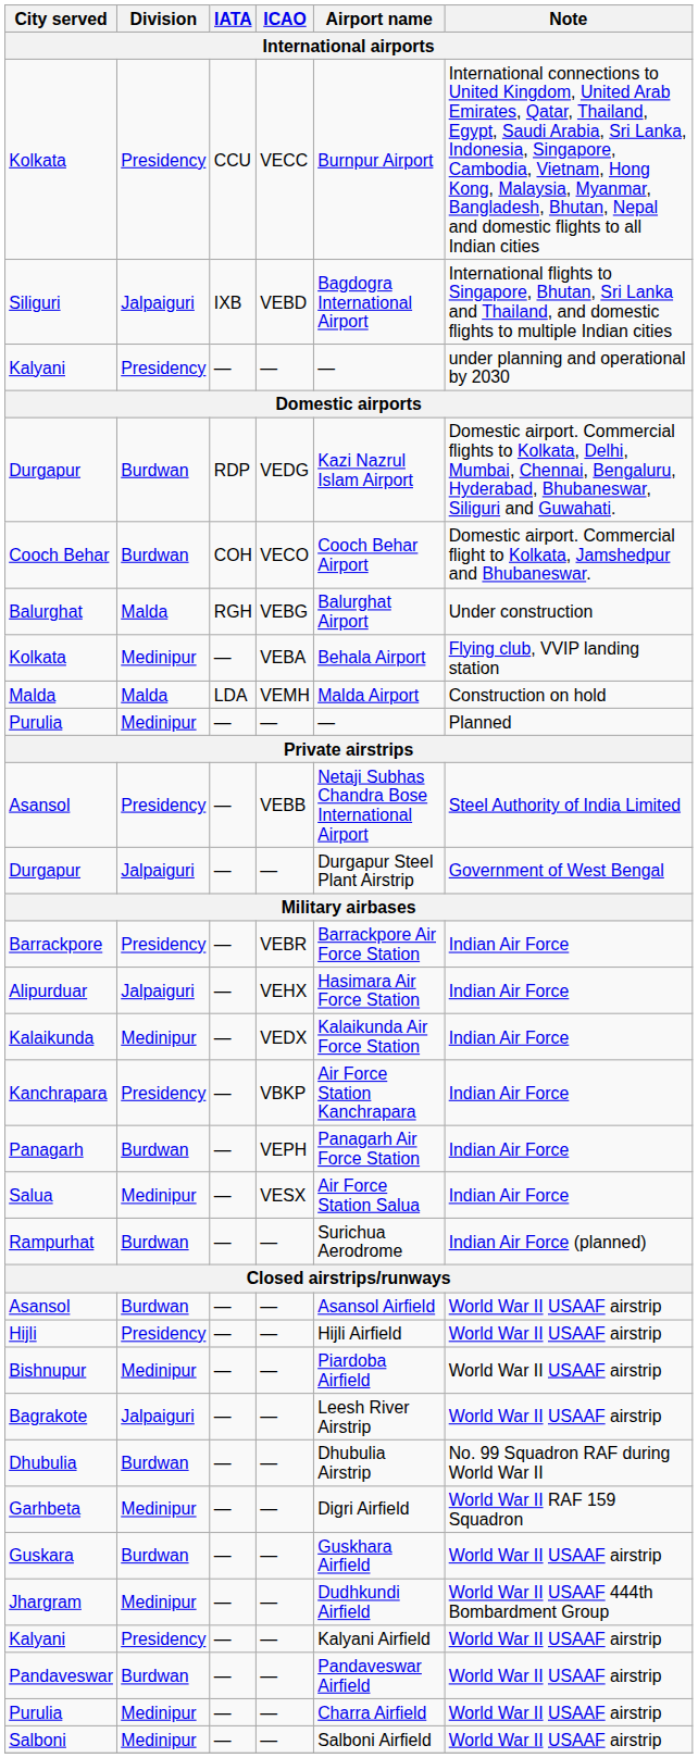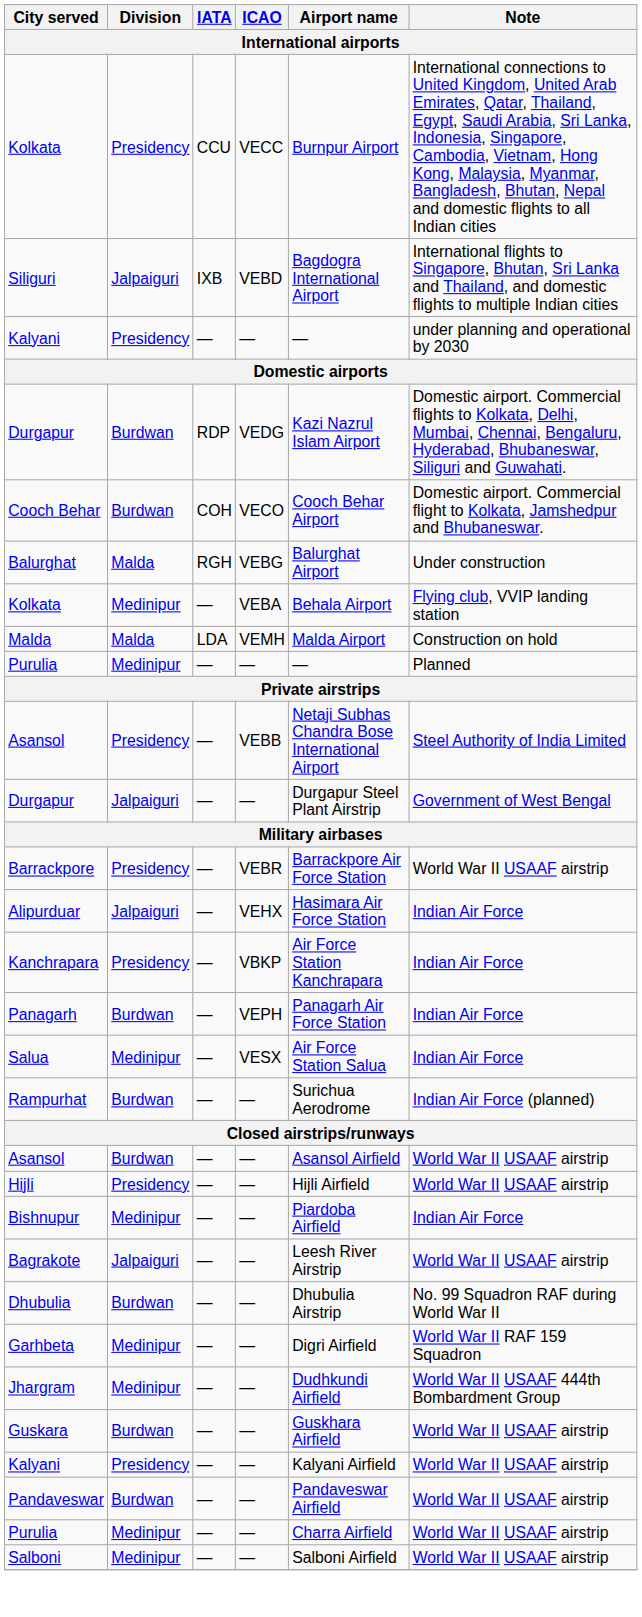Barrackpore | Note: Indian Air Force -> World War II USAAF airstrip
- row: Kalaikunda | Medinipur | — | VEDX | Kalaikunda Air Force Station | Indian Air Force
Bishnupur | Note: World War II USAAF airstrip -> Indian Air Force
rows swapped: Guskara <-> Jhargram
